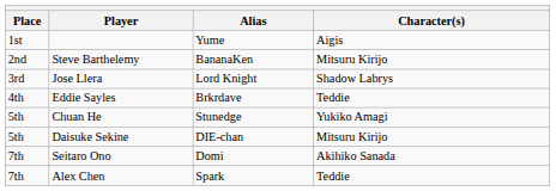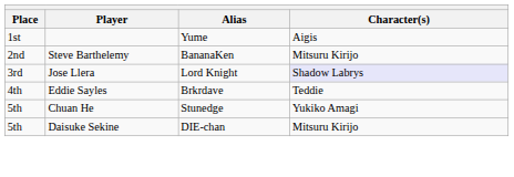Jose Llera | Character(s): no background -> lavender background
- row: 7th | Seitaro Ono | Domi | Akihiko Sanada
- row: 7th | Alex Chen | Spark | Teddie
